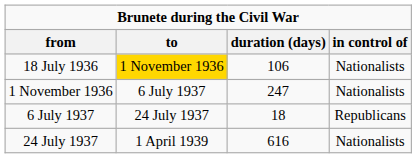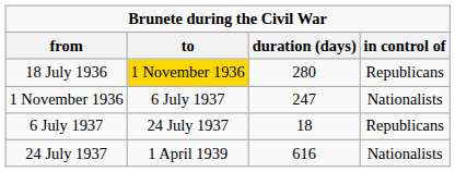18 July 1936 | duration (days): 106 -> 280
18 July 1936 | in control of: Nationalists -> Republicans
